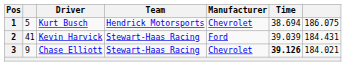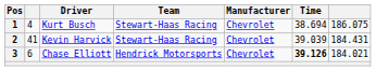1 | column 2: 5 -> 4
1 | Team: Hendrick Motorsports -> Stewart-Haas Racing
2 | Manufacturer: Ford -> Chevrolet
3 | column 2: 9 -> 6
3 | Team: Stewart-Haas Racing -> Hendrick Motorsports
